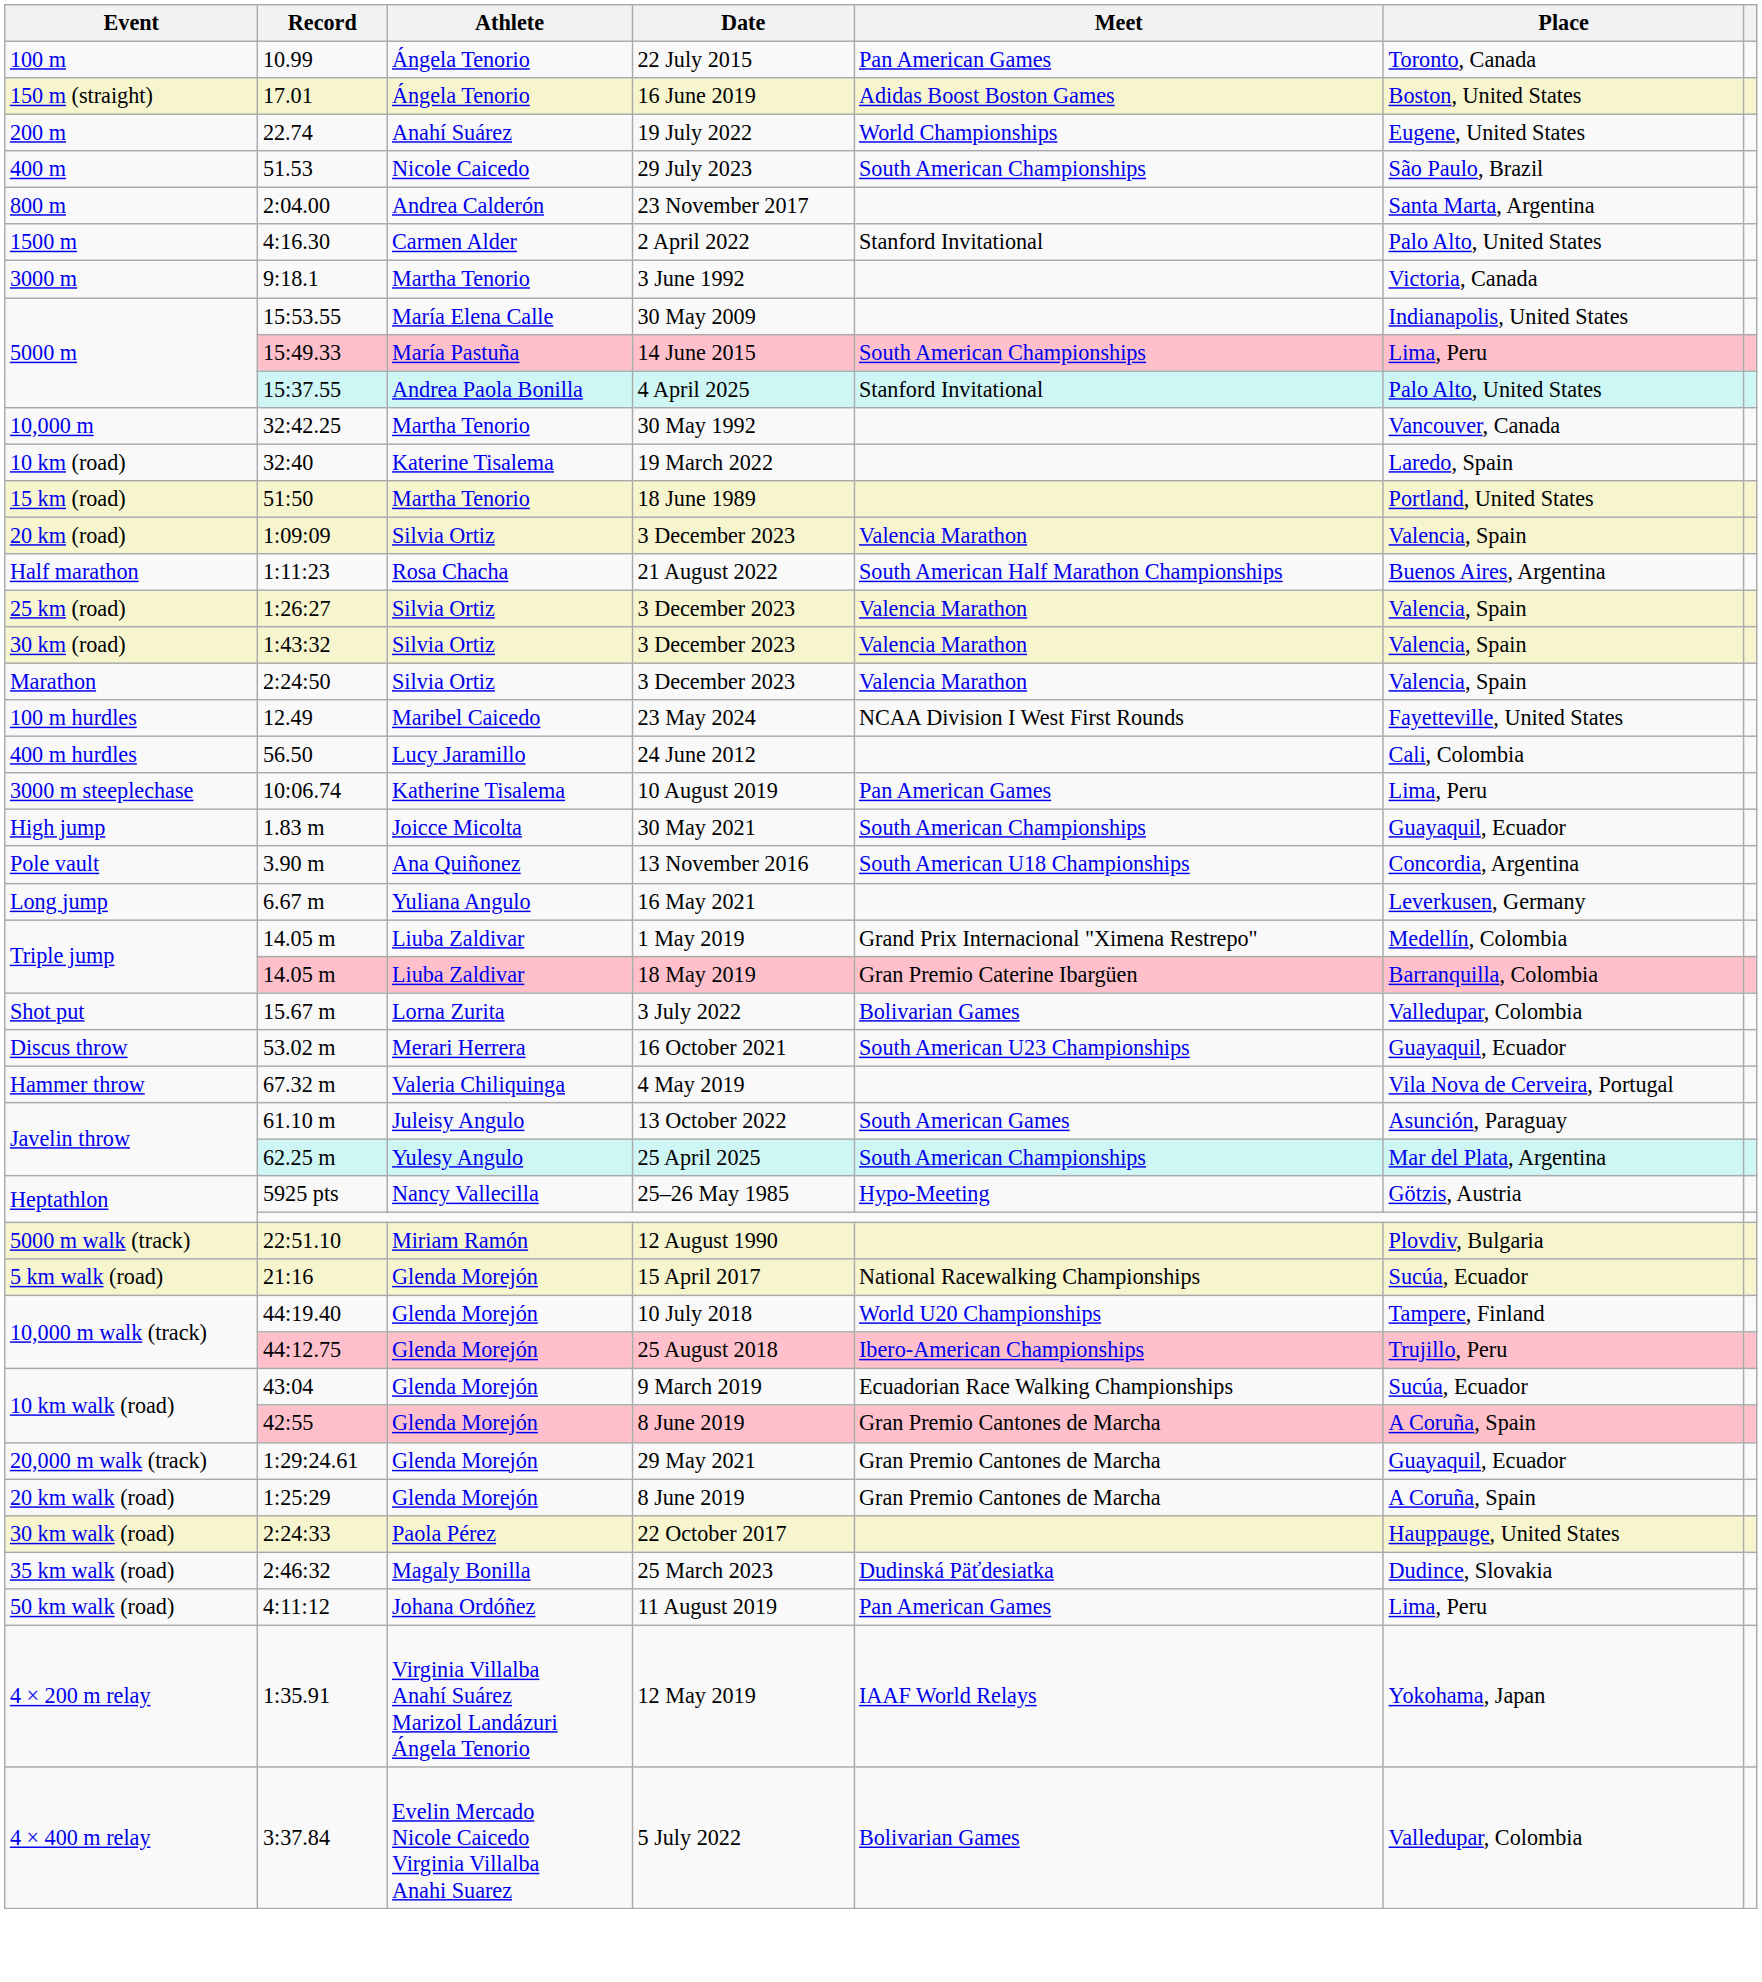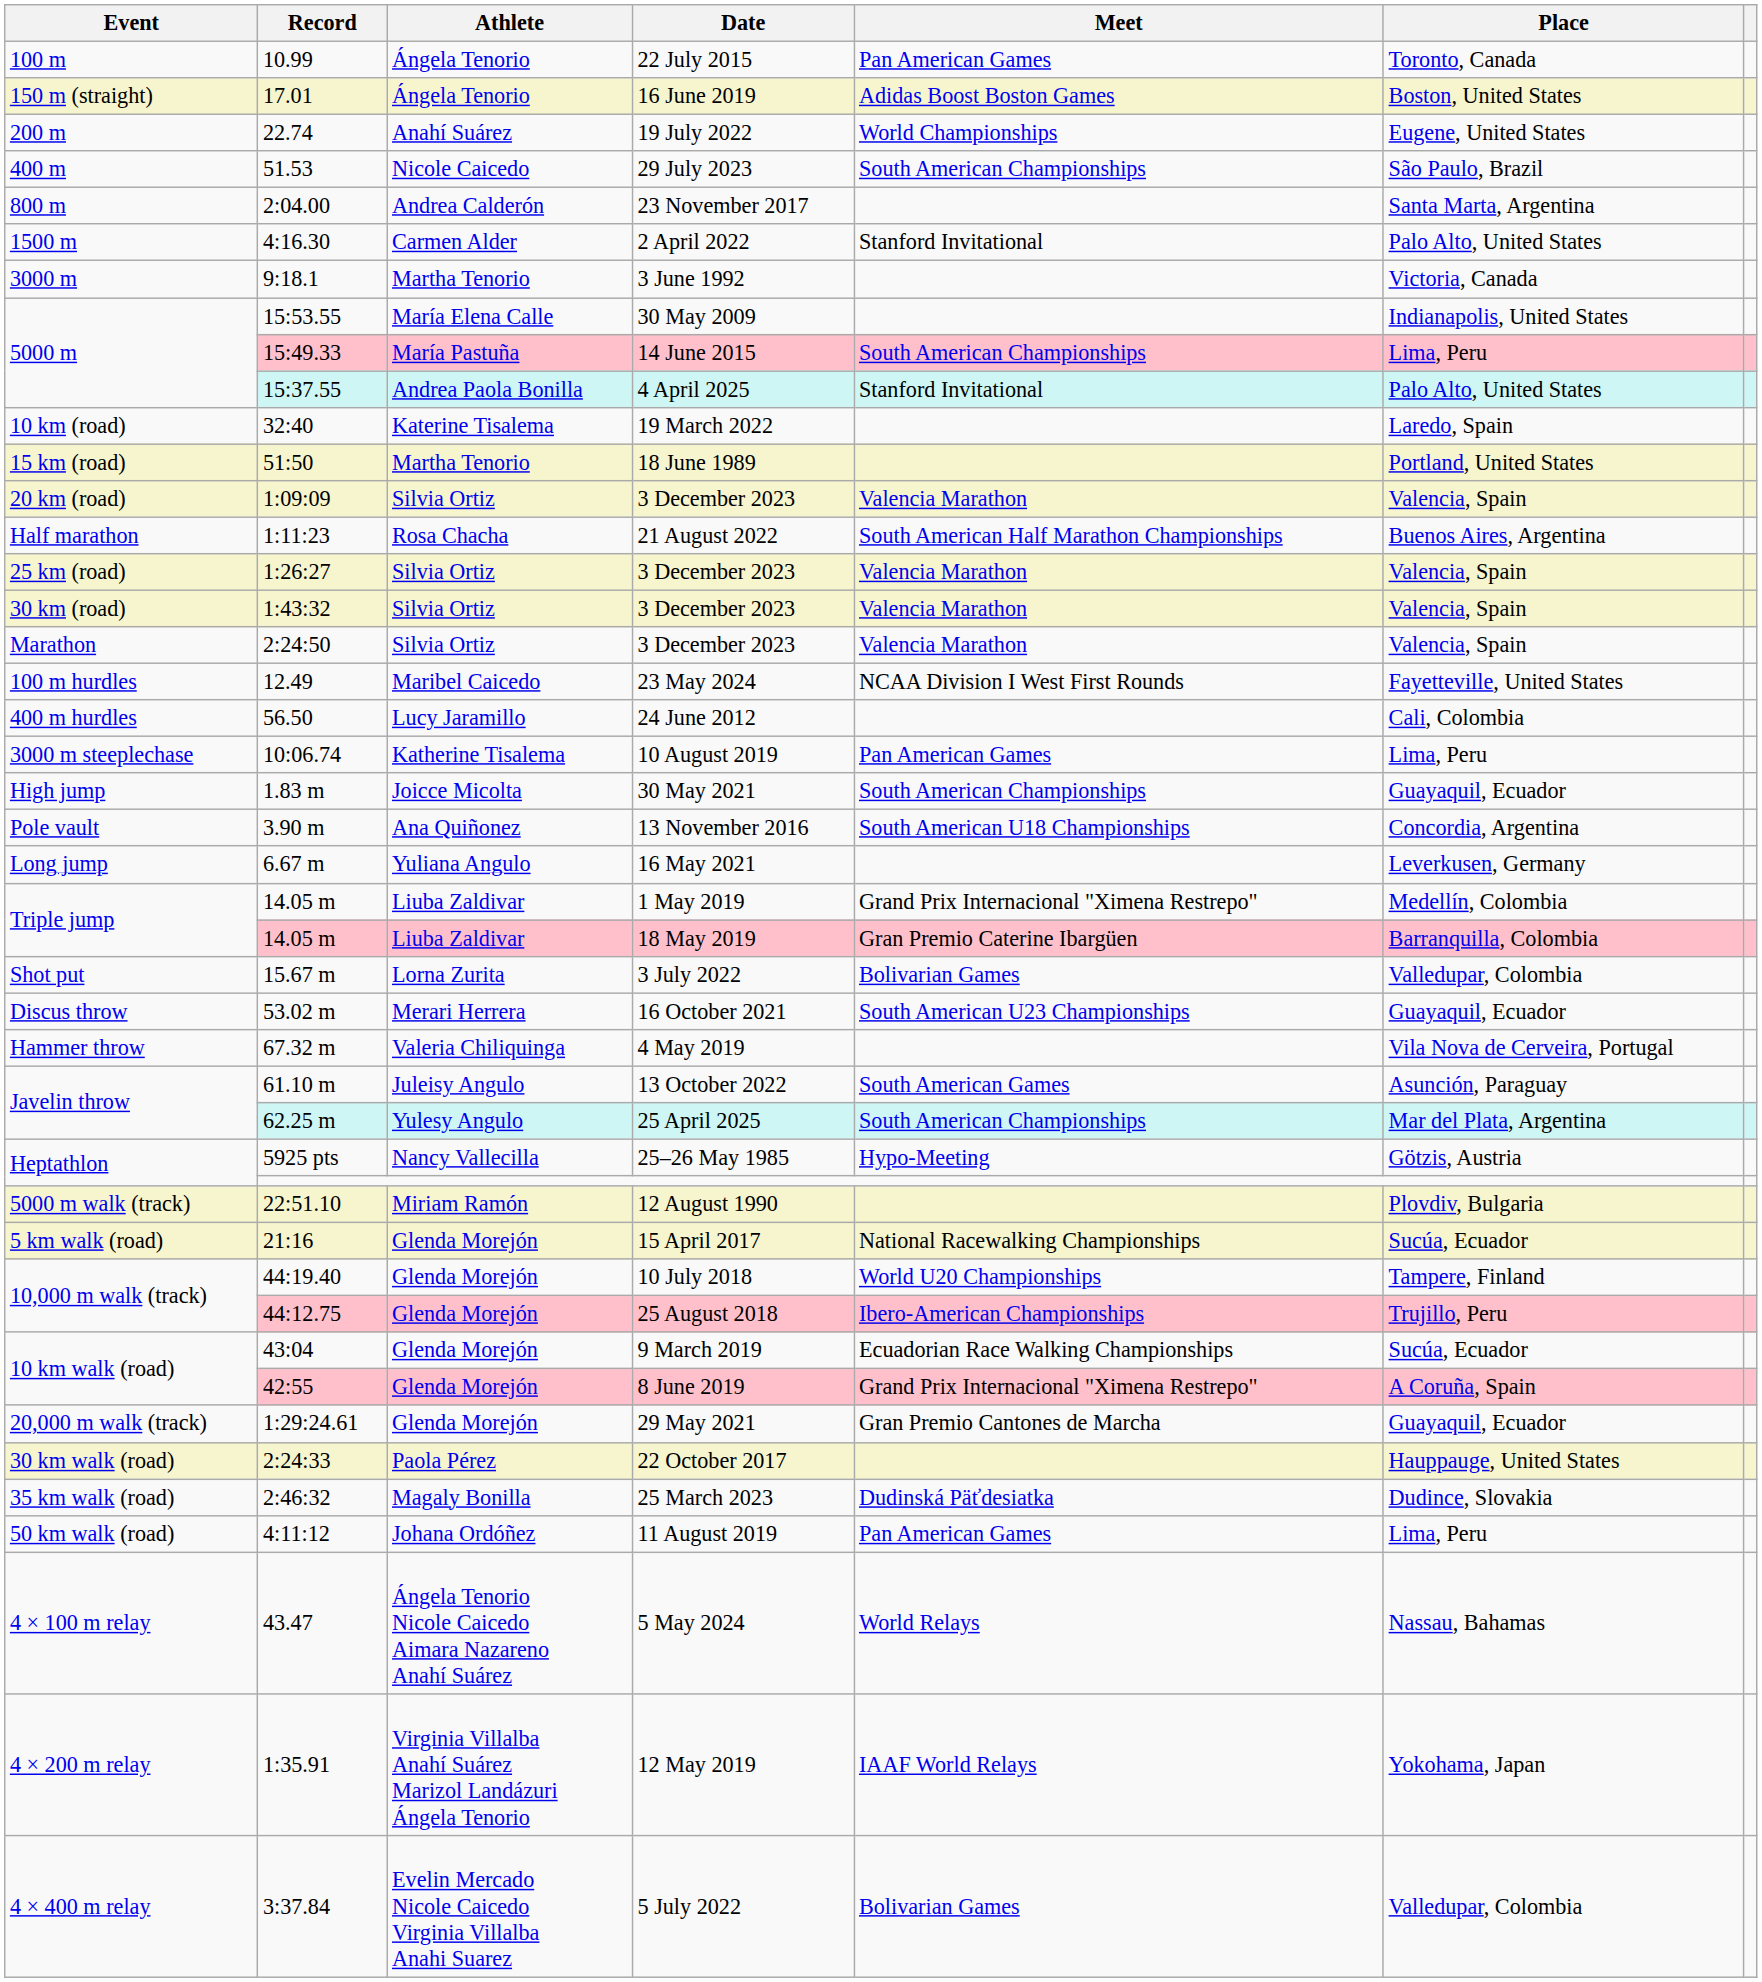- row: 10,000 m | 32:42.25 | Martha Tenorio | 30 May 1992 | Vancouver, Canada
42:55 / 8 June 2019 | Meet: Gran Premio Cantones de Marcha -> Grand Prix Internacional "Ximena Restrepo"
- row: 20 km walk (road) | 1:25:29 | Glenda Morejón | 8 June 2019 | Gran Premio Cantones de Marcha | A Coruña, Spain
+ row: 4 × 100 m relay | 43.47 | Ángela Tenorio Nicole Caicedo Aimara Nazareno Anahí Suárez | 5 May 2024 | World Relays | Nassau, Bahamas
